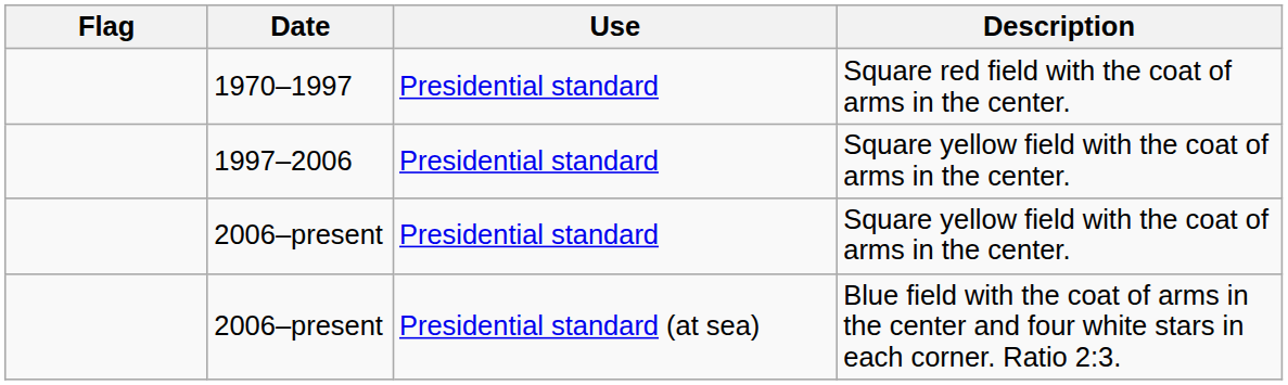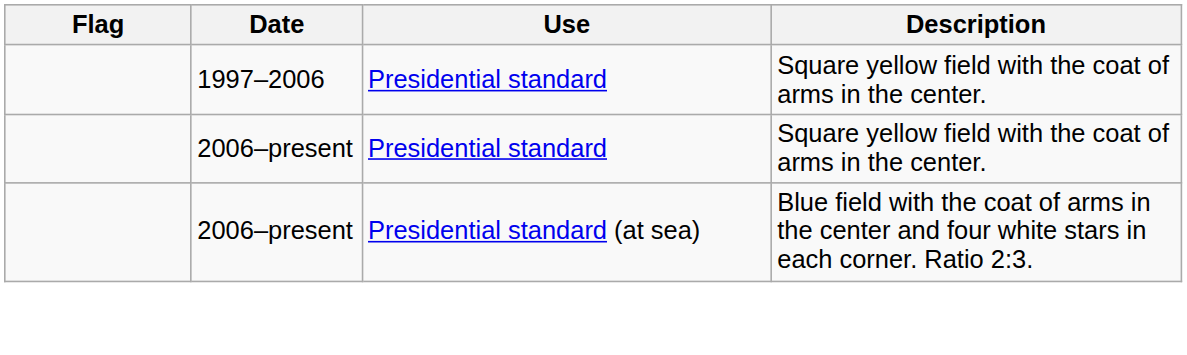- row: 1970–1997 | Presidential standard | Square red field with the coat of arms in the center.
